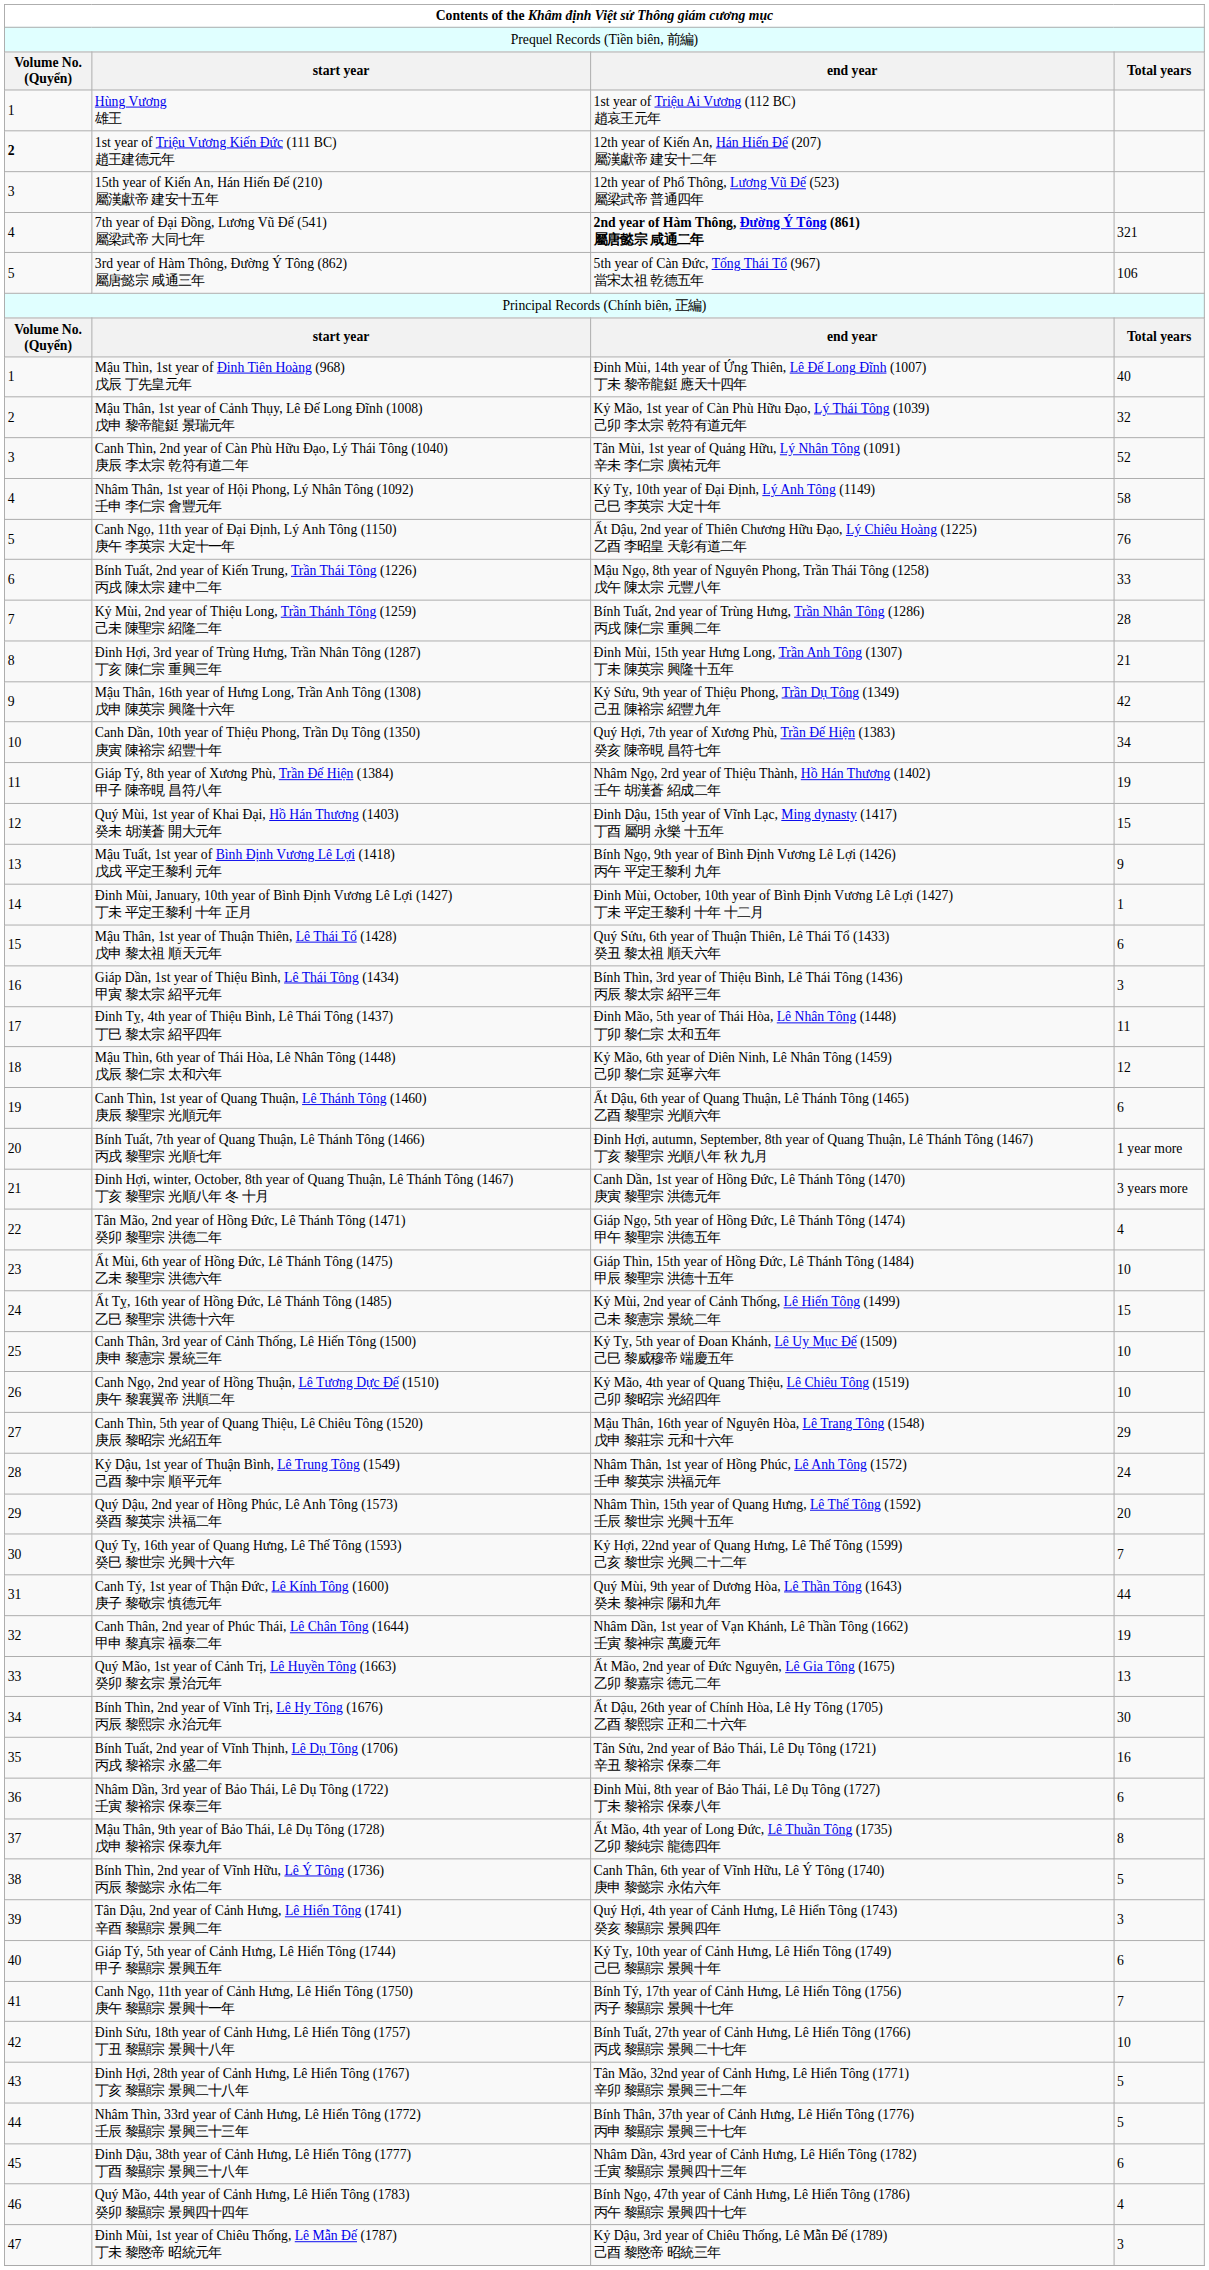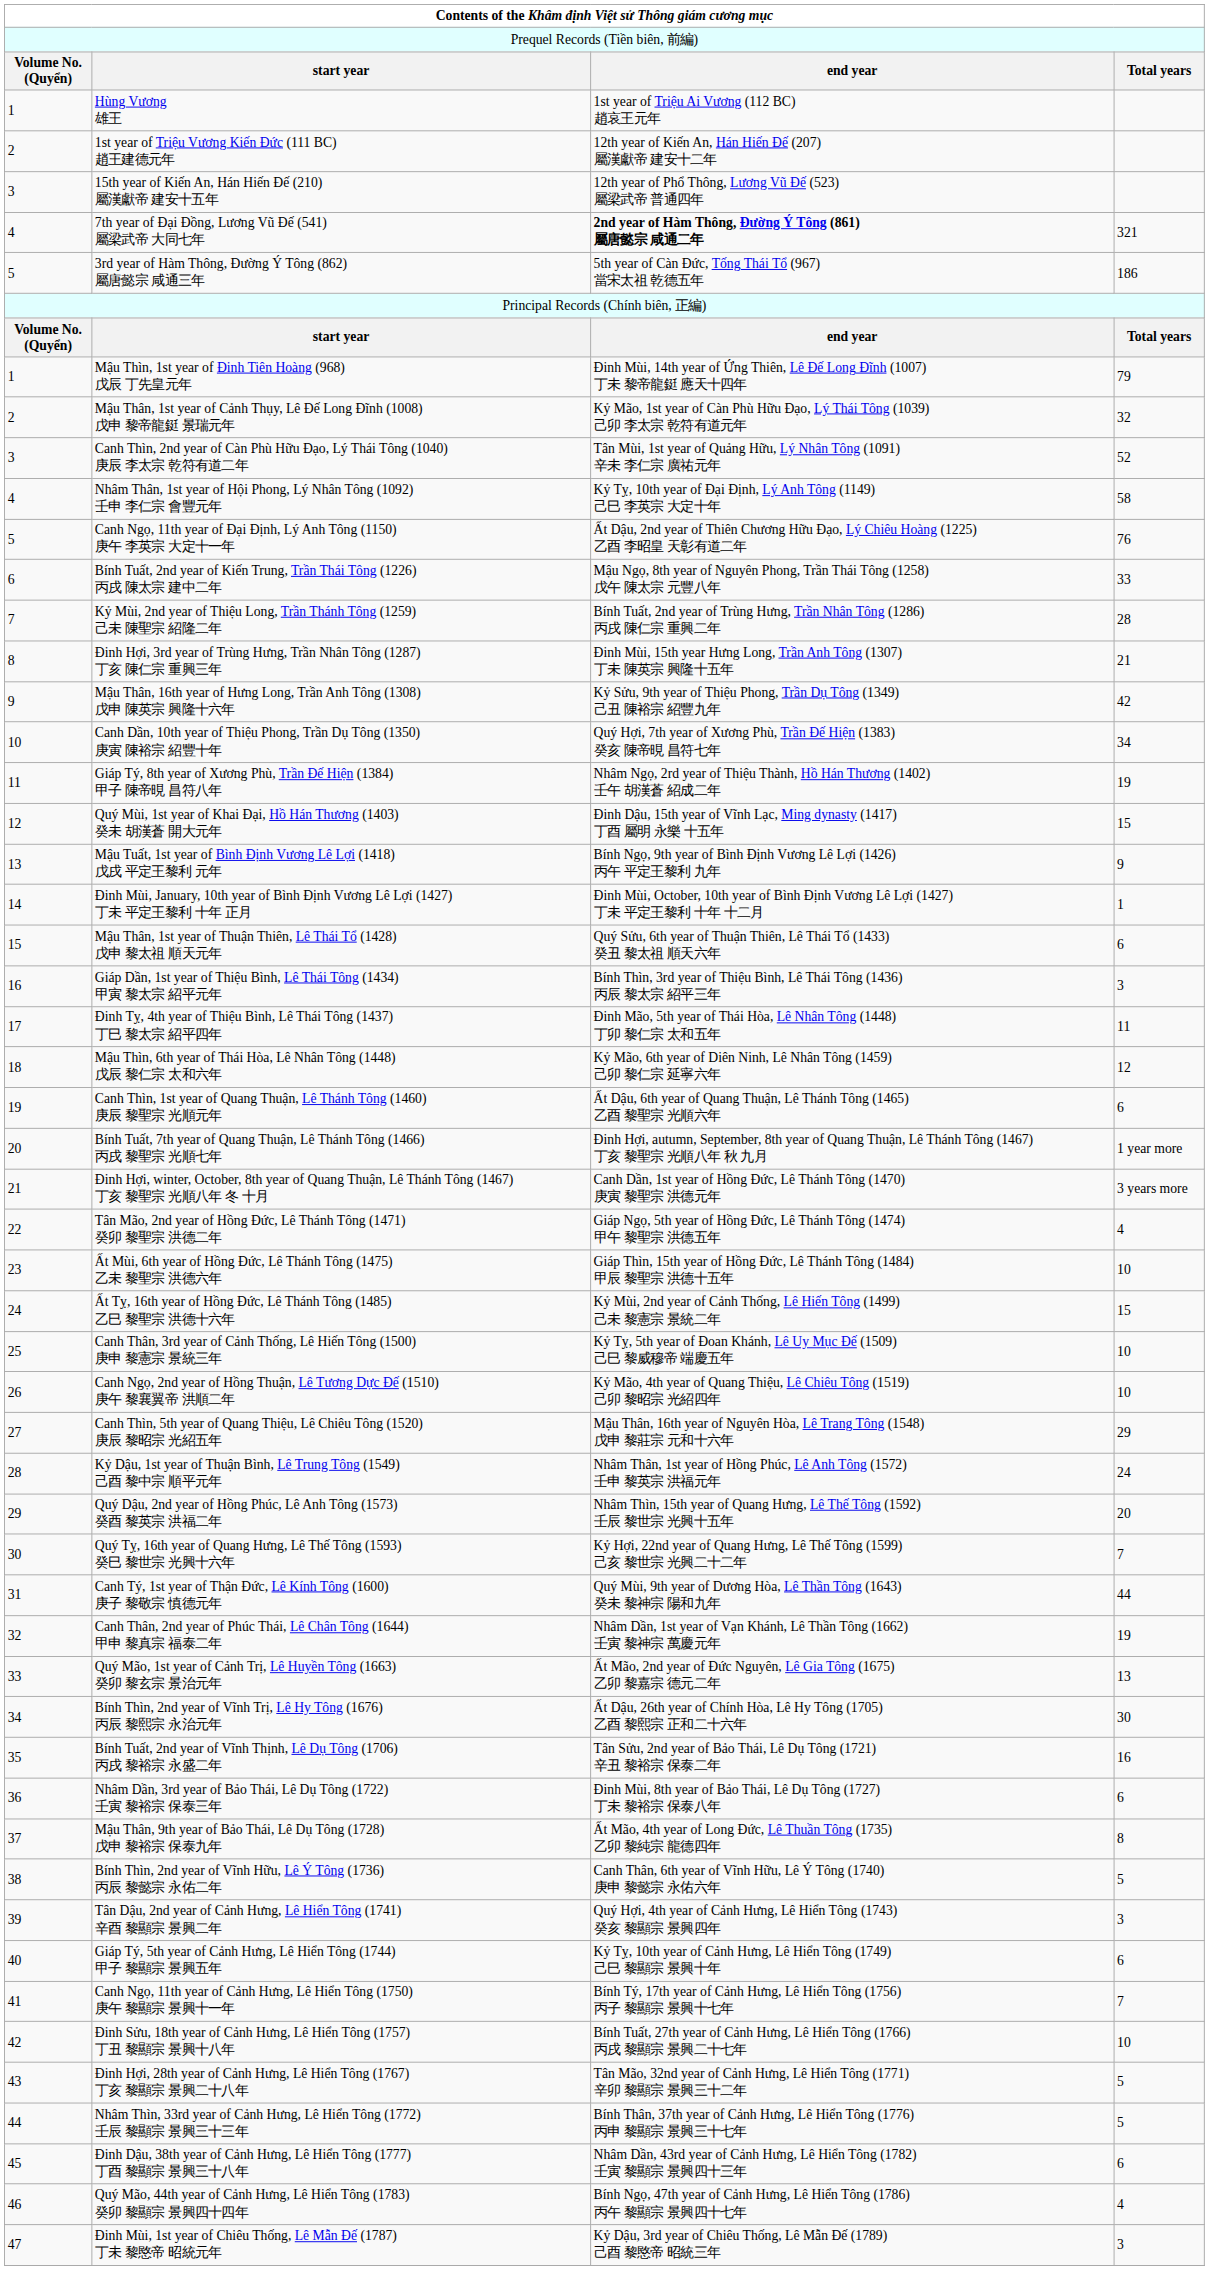1st year of Triệu Vương Kiến Đức (111 BC) 趙王建德元年 | column 1: bold -> normal
3rd year of Hàm Thông, Đường Ý Tông (862) 屬唐懿宗 咸通三年 | column 4: 106 -> 186
Mậu Thìn, 1st year of Đinh Tiên Hoàng (968) 戊辰 丁先皇元年 | column 4: 40 -> 79
